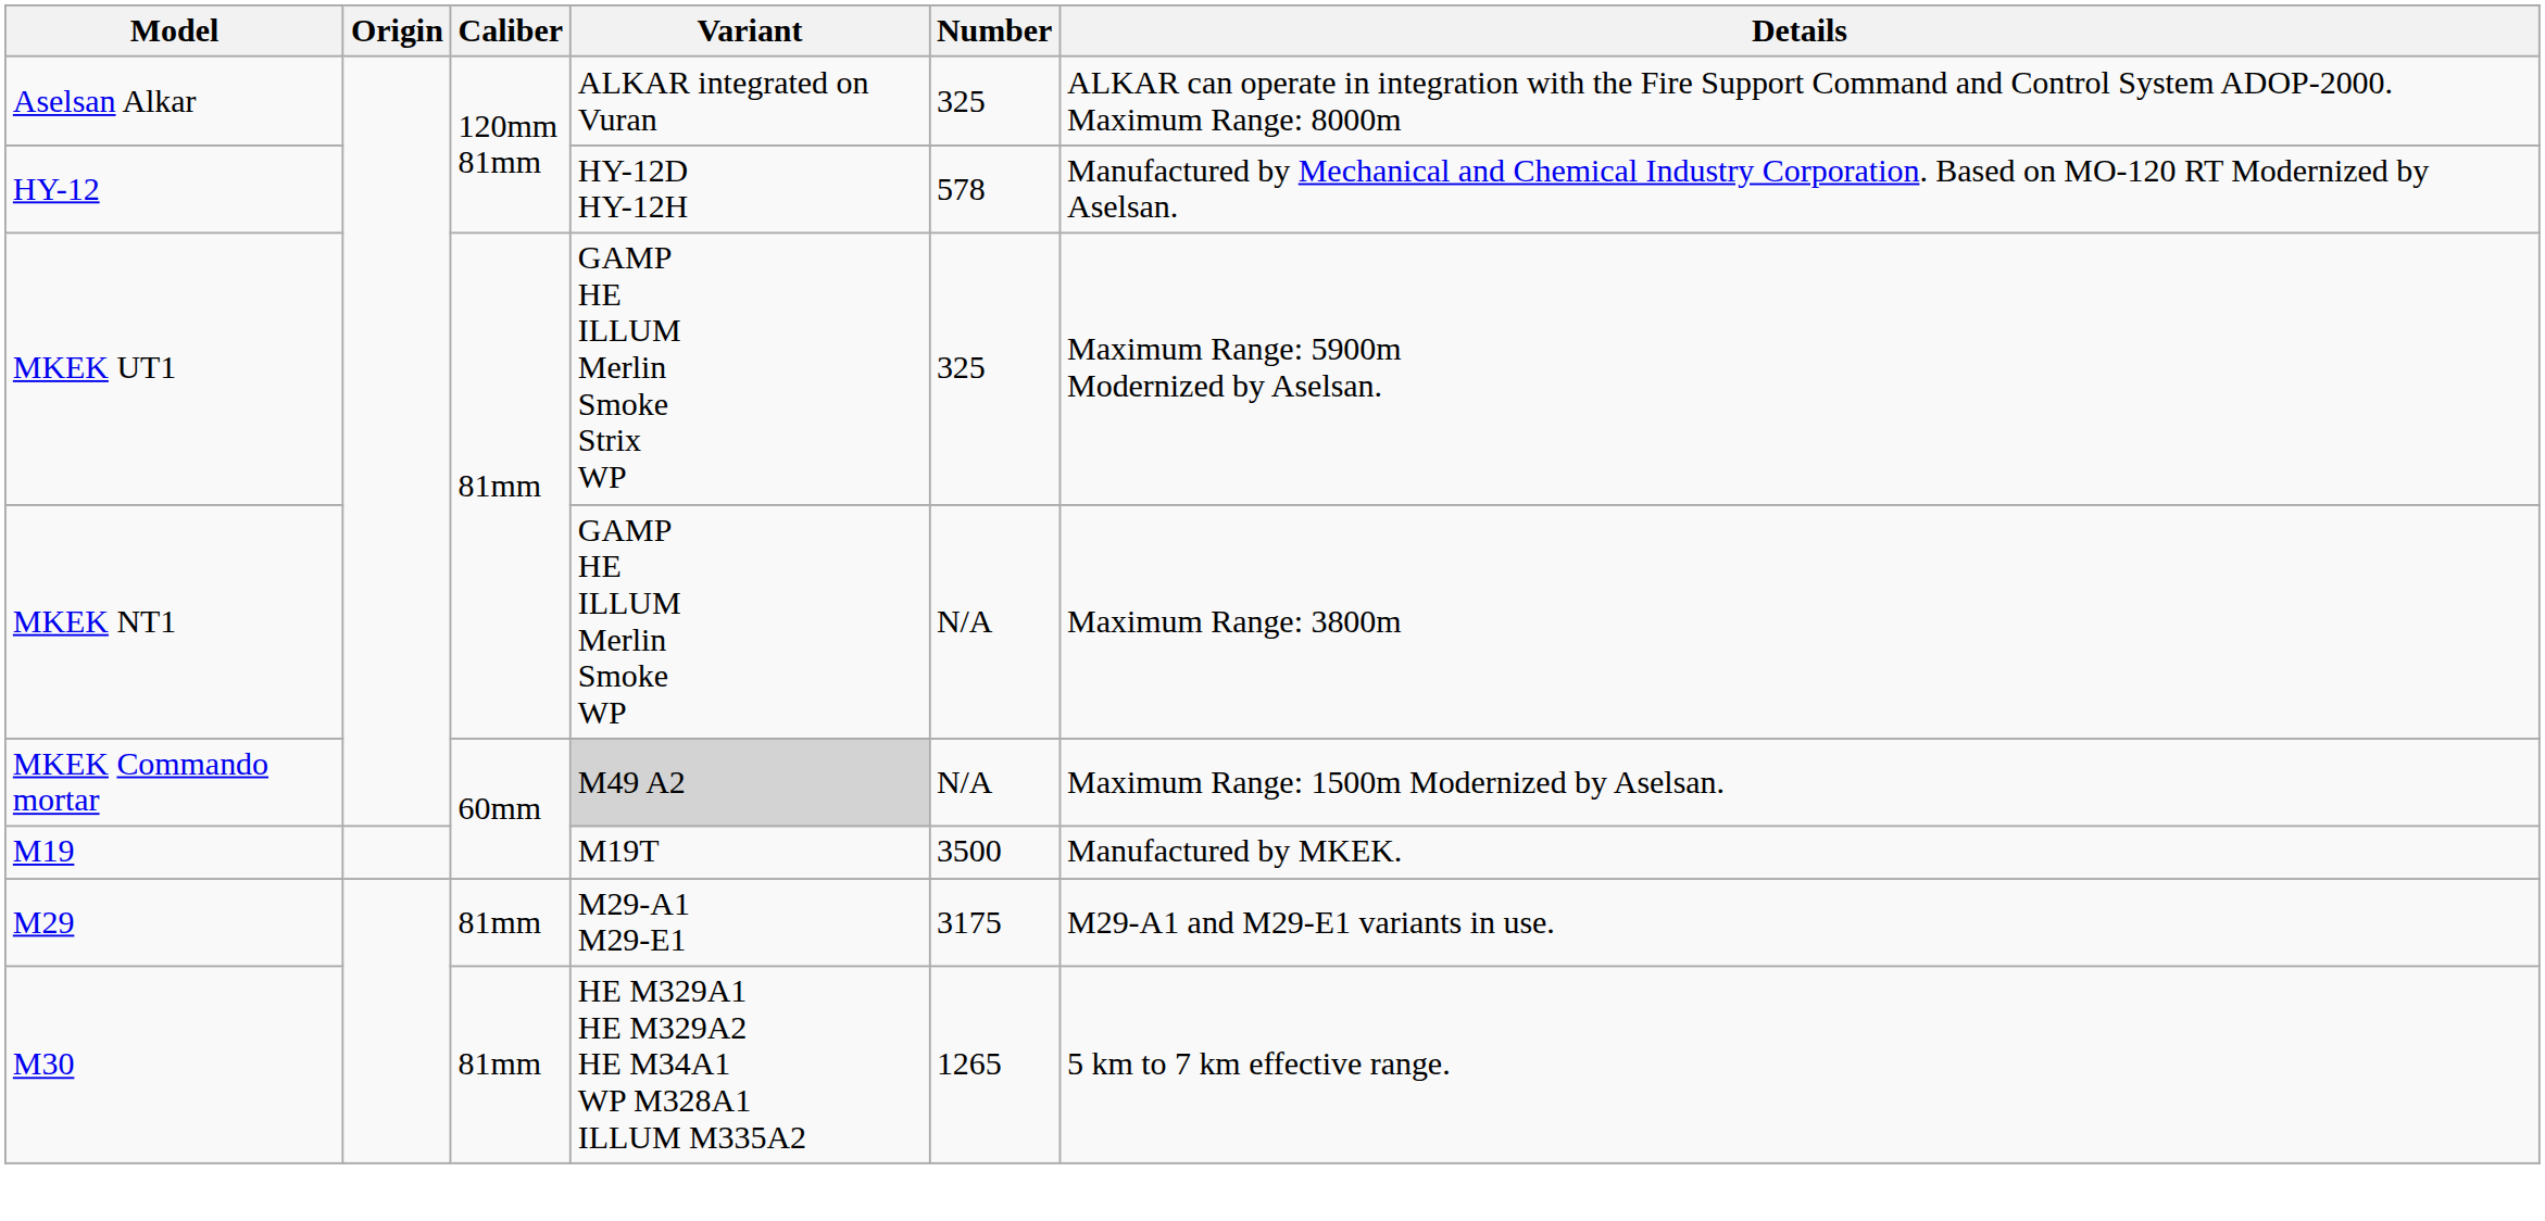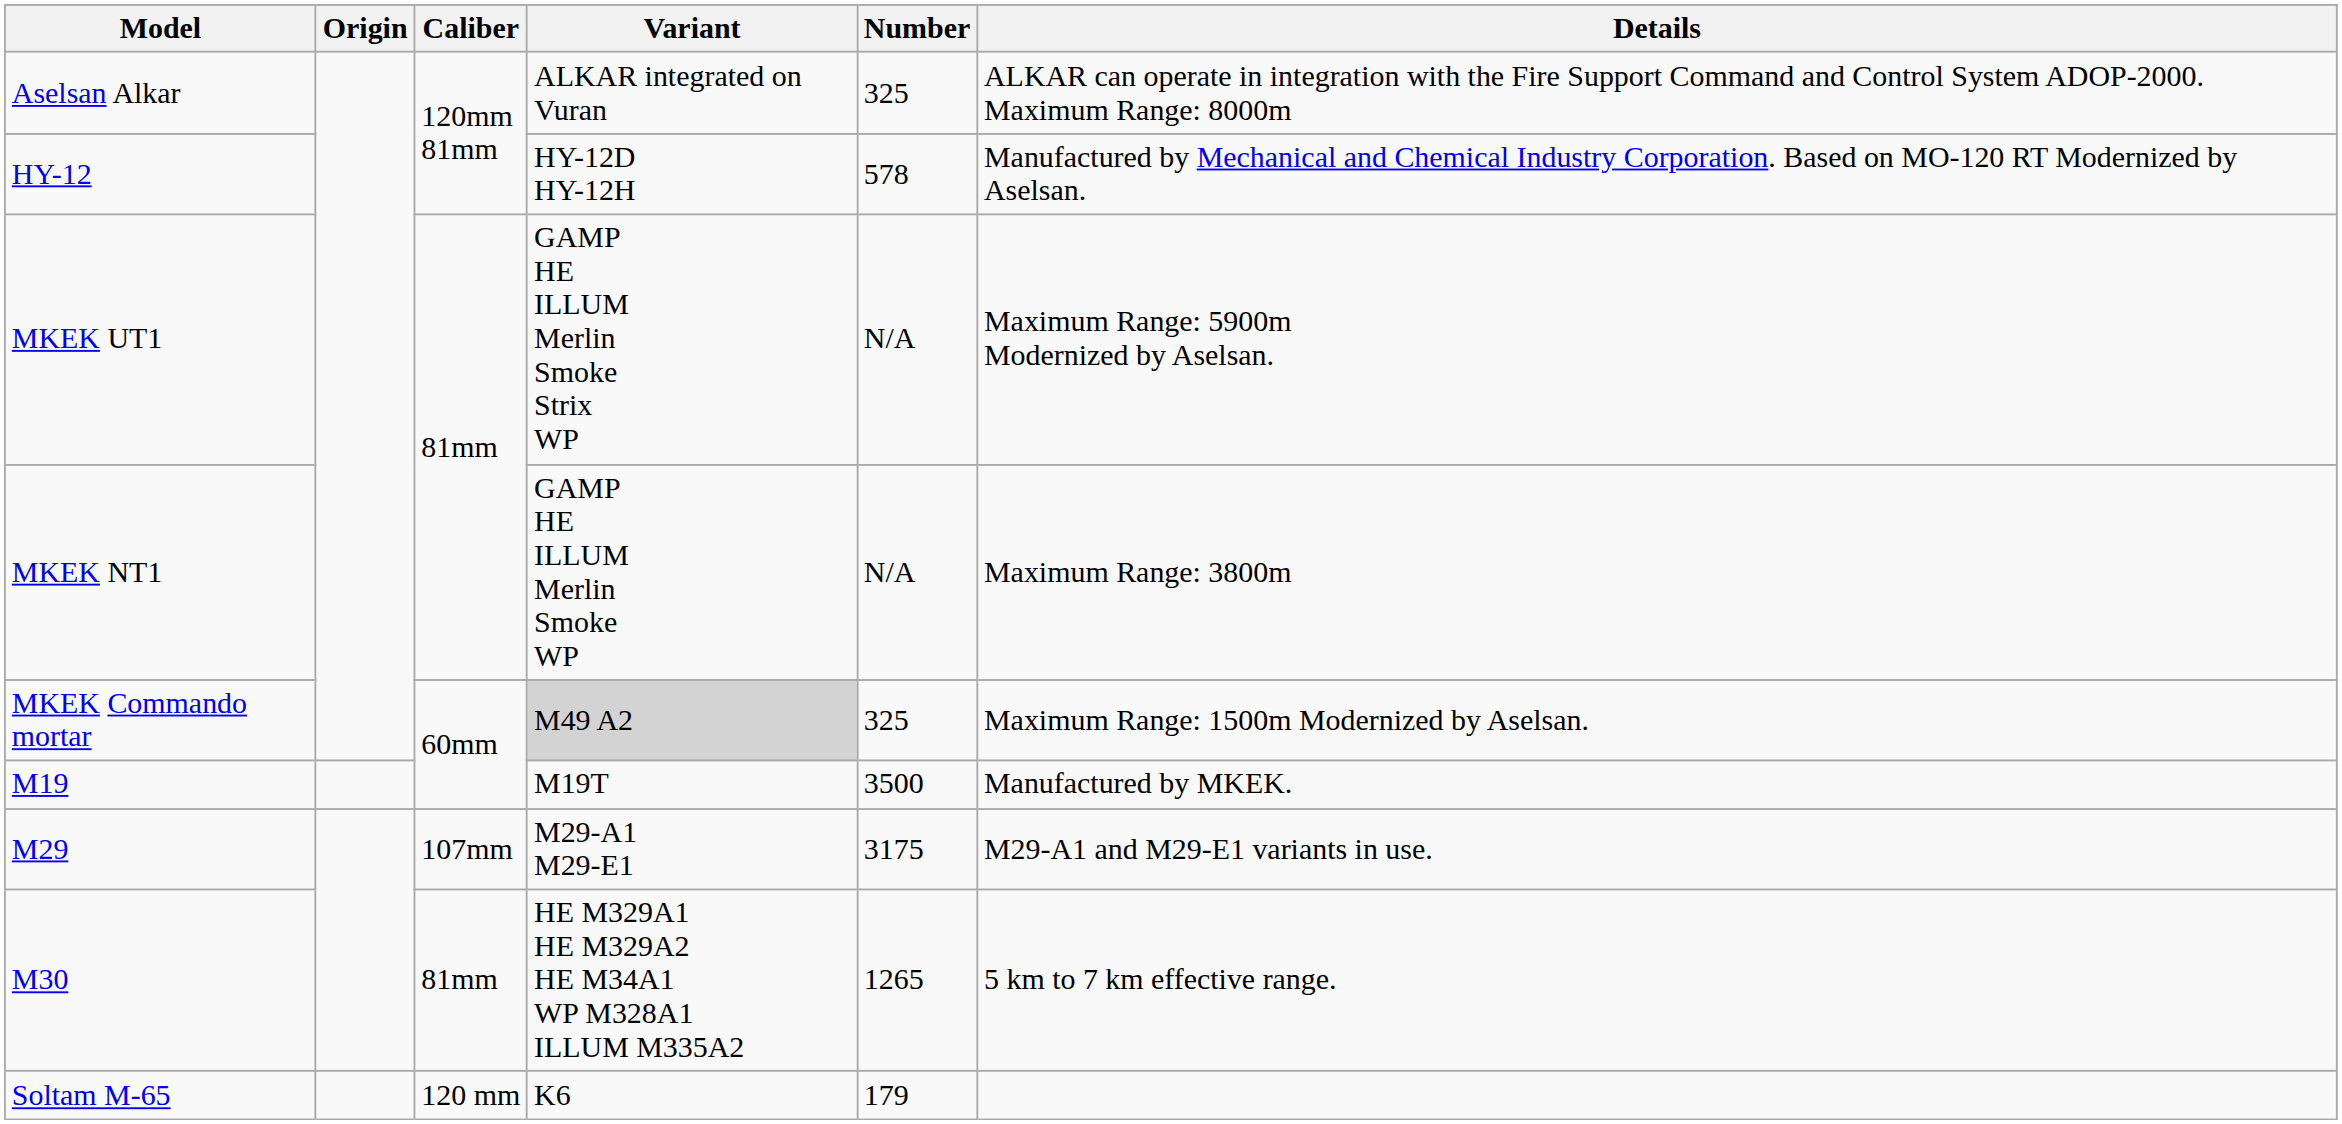MKEK UT1 | Number: 325 -> N/A
MKEK Commando mortar | Number: N/A -> 325
M29 | Caliber: 81mm -> 107mm
+ row: Soltam M-65 | 120 mm | K6 | 179
